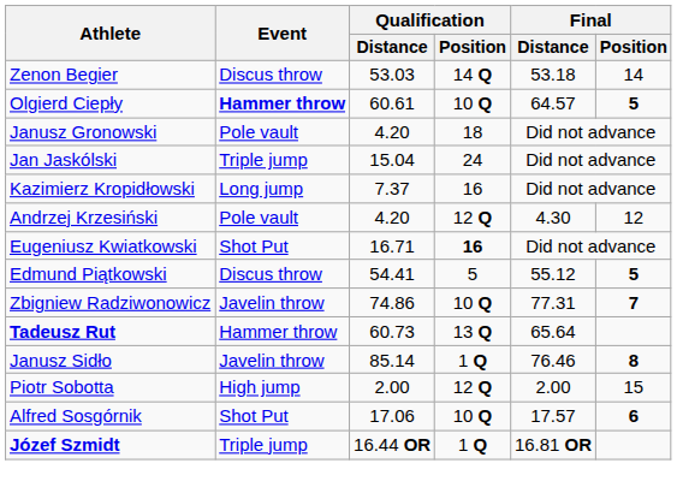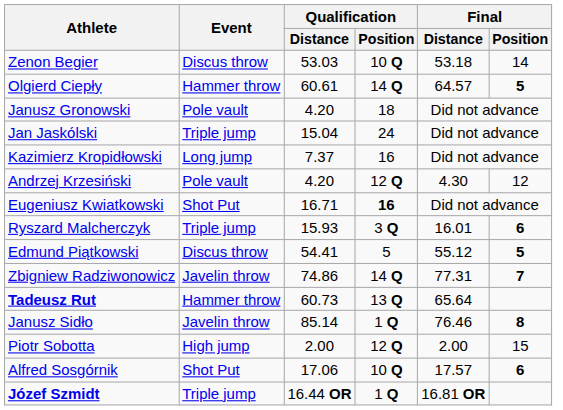Zenon Begier | Qualification / Position: 14 Q -> 10 Q
Olgierd Ciepły | Event: bold -> normal
Olgierd Ciepły | Qualification / Position: 10 Q -> 14 Q
+ row: Ryszard Malcherczyk | Triple jump | 15.93 | 3 Q | 16.01 | 6
Zbigniew Radziwonowicz | Qualification / Position: 10 Q -> 14 Q
